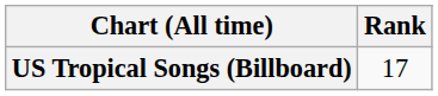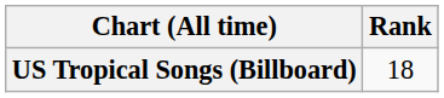US Tropical Songs (Billboard) | Rank: 17 -> 18
